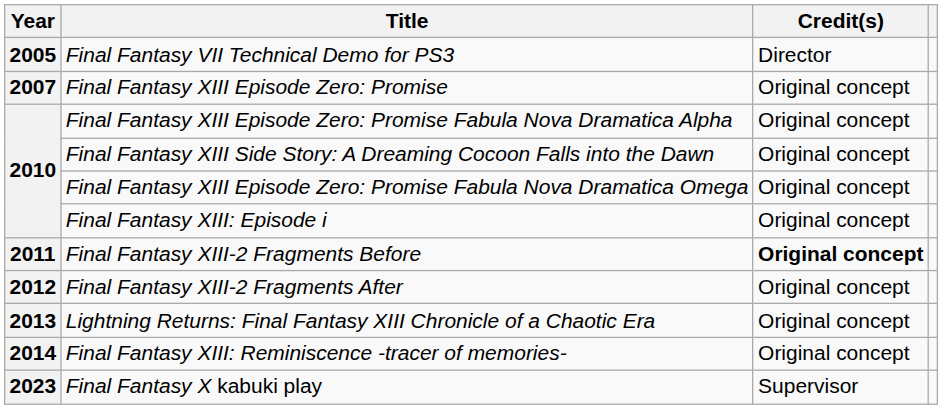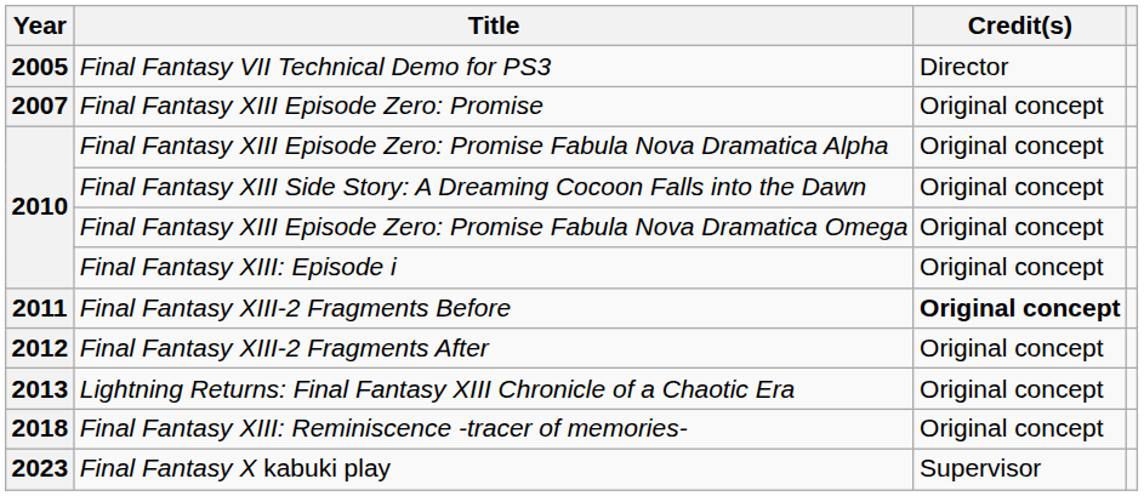Final Fantasy XIII: Reminiscence -tracer of memories- | Year: 2014 -> 2018
